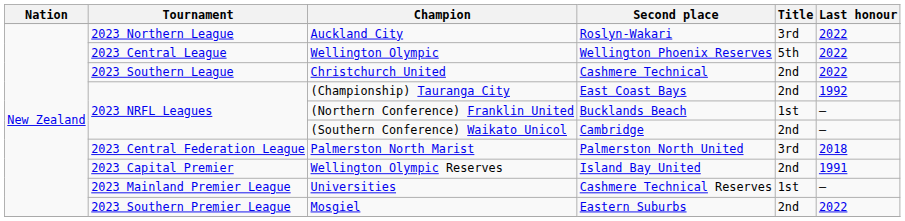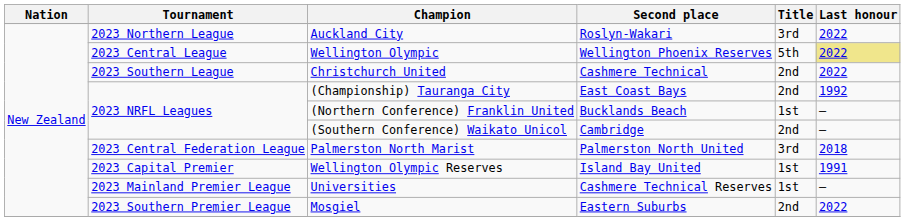Wellington Olympic | Last honour: no background -> khaki background
Wellington Olympic Reserves | Title: 2nd -> 1st
